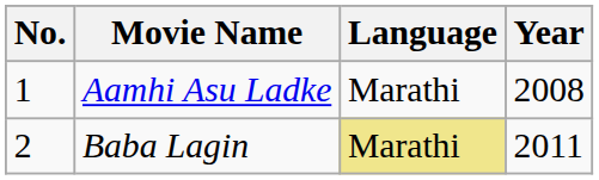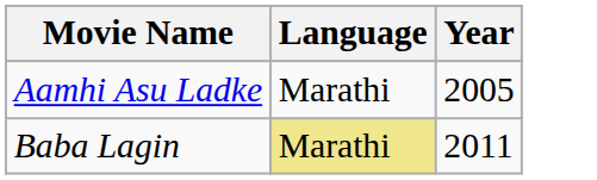- column: No. | 1 | 2
Aamhi Asu Ladke | Year: 2008 -> 2005
